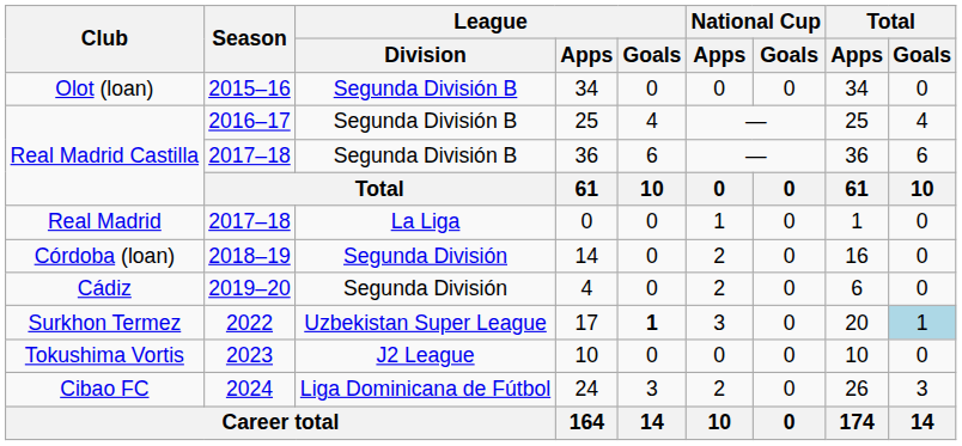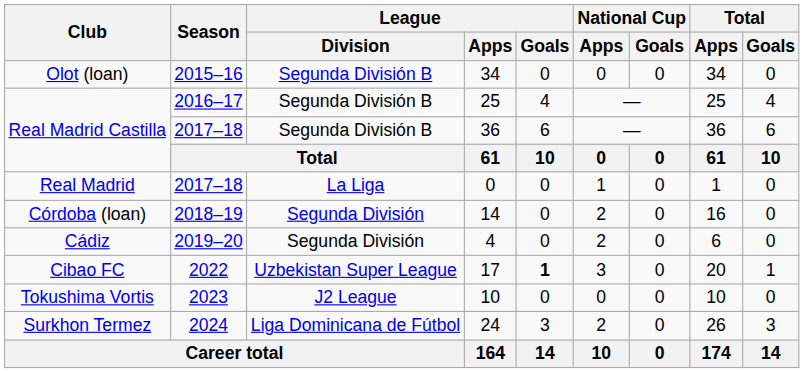17 | Club: Surkhon Termez -> Cibao FC
17 | Total / Goals: lightblue background -> no background
24 | Club: Cibao FC -> Surkhon Termez
